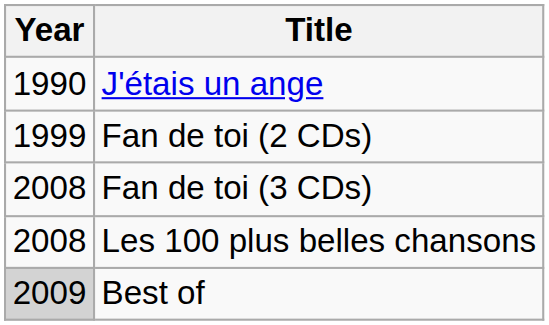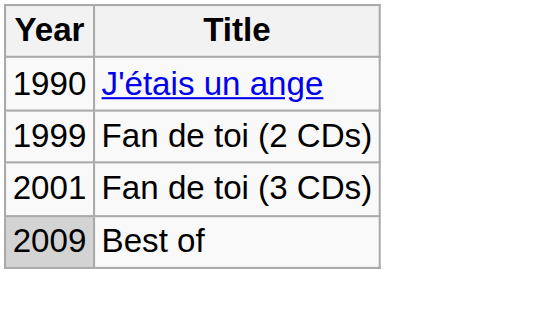Fan de toi (3 CDs) | Year: 2008 -> 2001
- row: 2008 | Les 100 plus belles chansons
